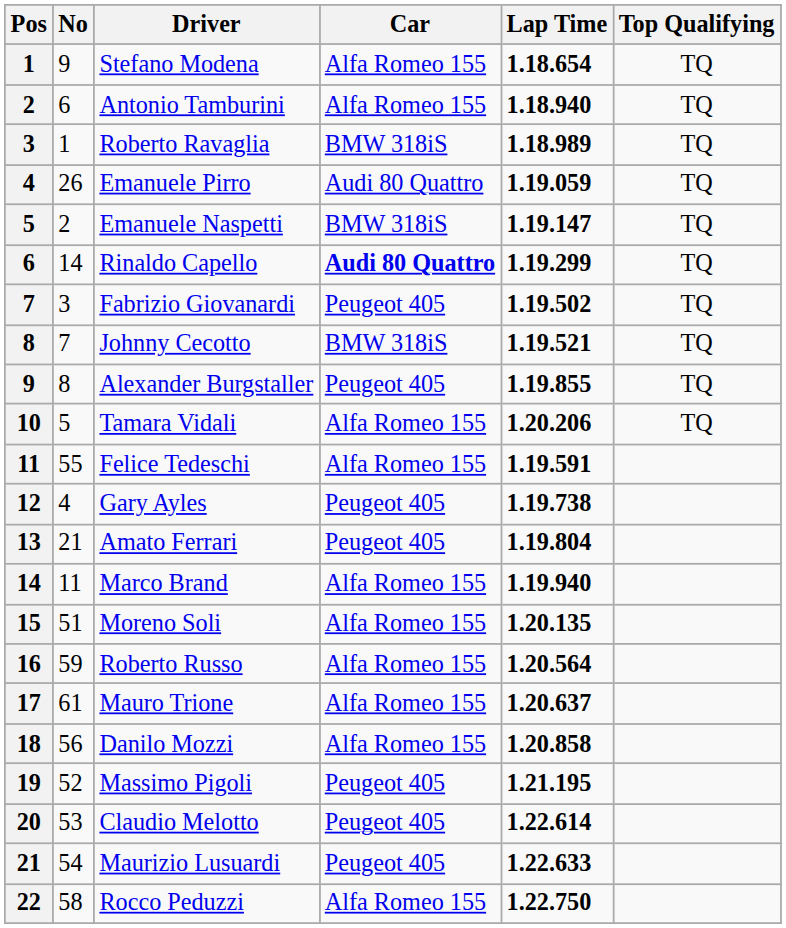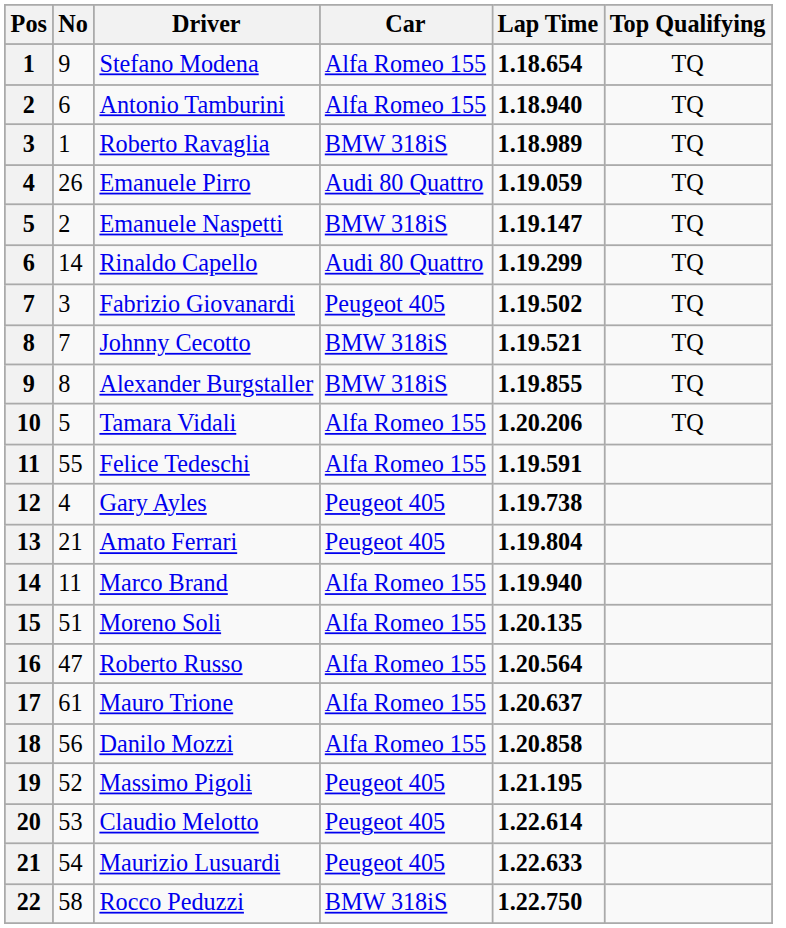Rinaldo Capello | Car: bold -> normal
Alexander Burgstaller | Car: Peugeot 405 -> BMW 318iS
Roberto Russo | No: 59 -> 47
Rocco Peduzzi | Car: Alfa Romeo 155 -> BMW 318iS
